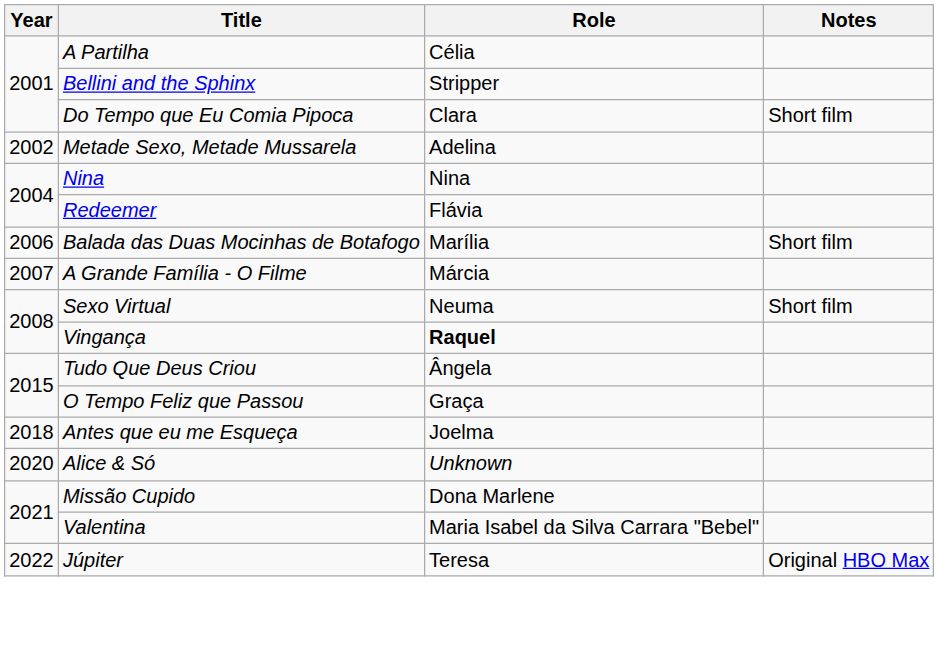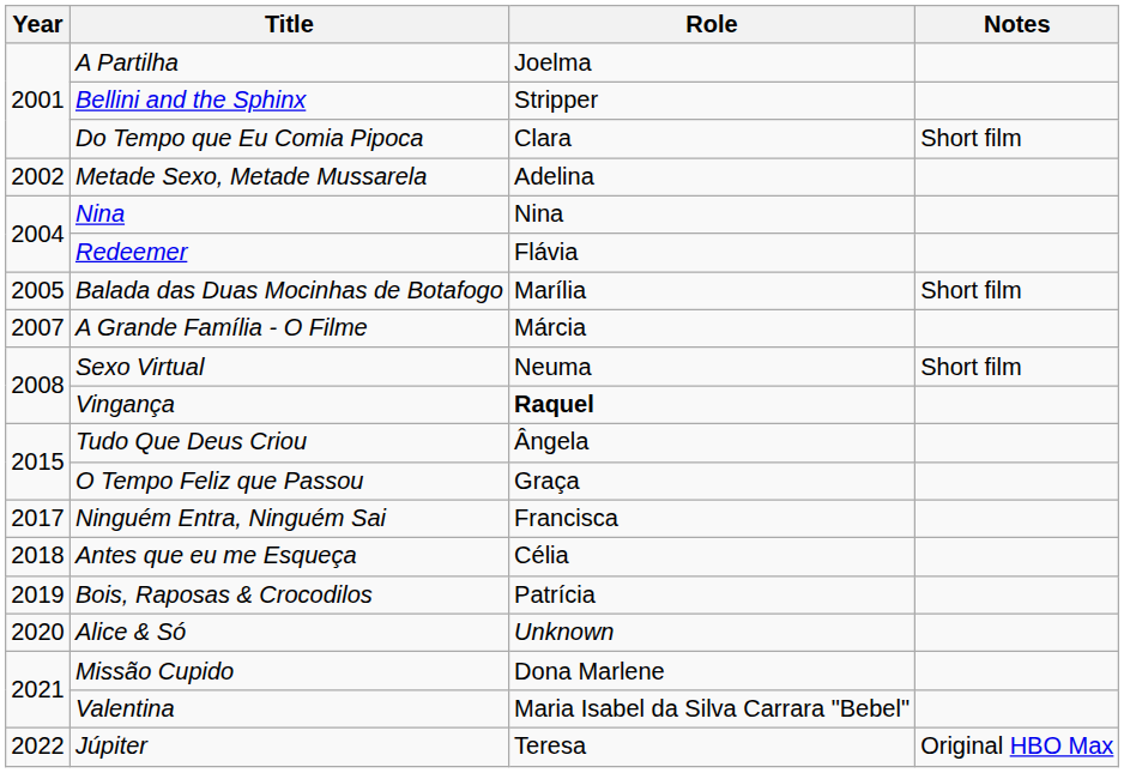A Partilha | Role: Célia -> Joelma
Balada das Duas Mocinhas de Botafogo | Year: 2006 -> 2005
+ row: 2017 | Ninguém Entra, Ninguém Sai | Francisca
Antes que eu me Esqueça | Role: Joelma -> Célia
+ row: 2019 | Bois, Raposas & Crocodilos | Patrícia
